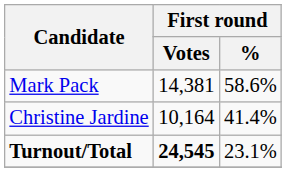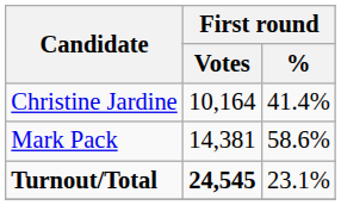rows swapped: Mark Pack <-> Christine Jardine
